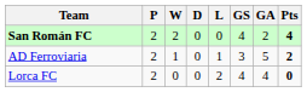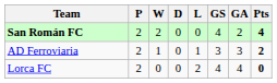AD Ferroviaria | GA: 5 -> 3
